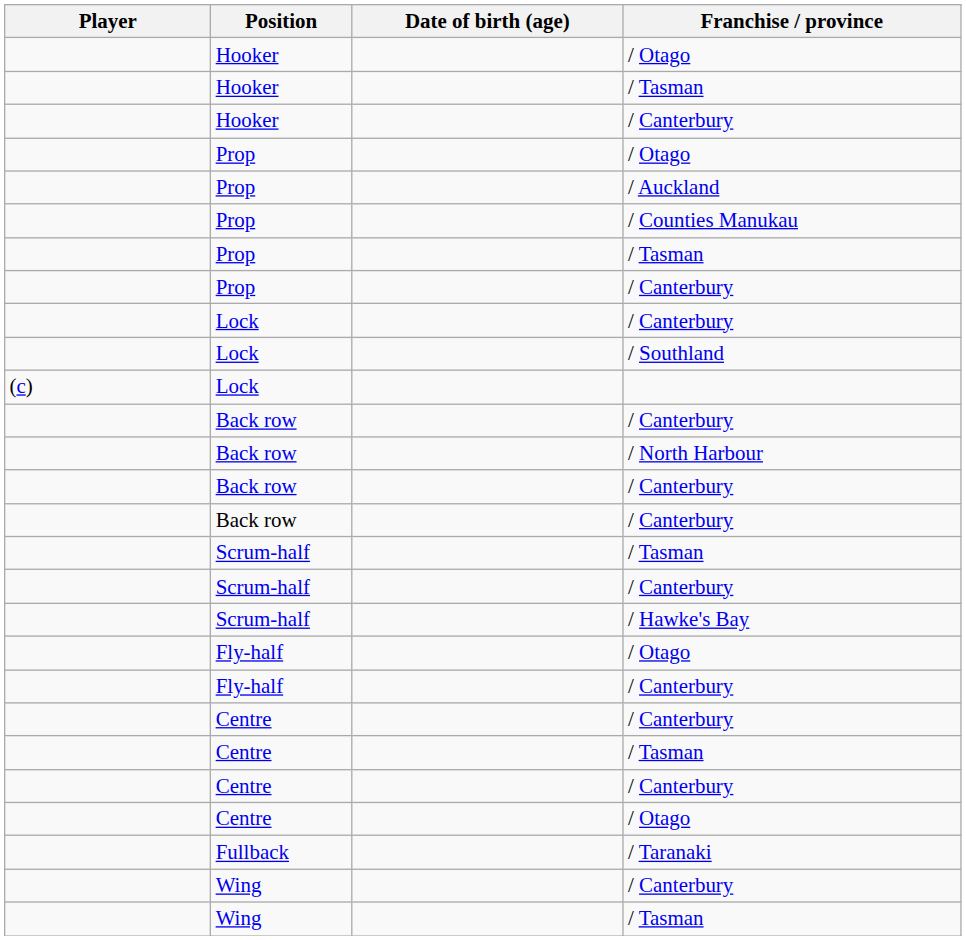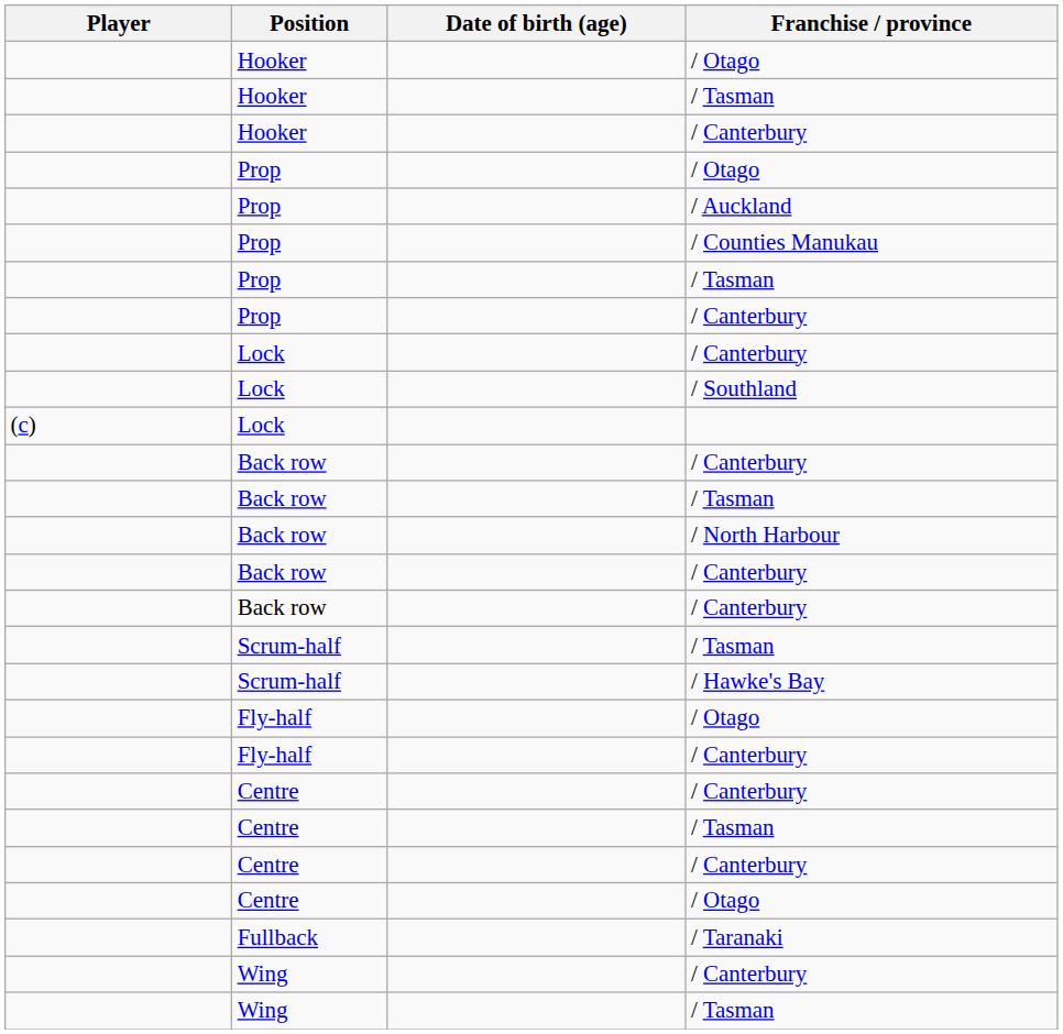+ row: Back row | / Tasman
- row: Scrum-half | / Canterbury
